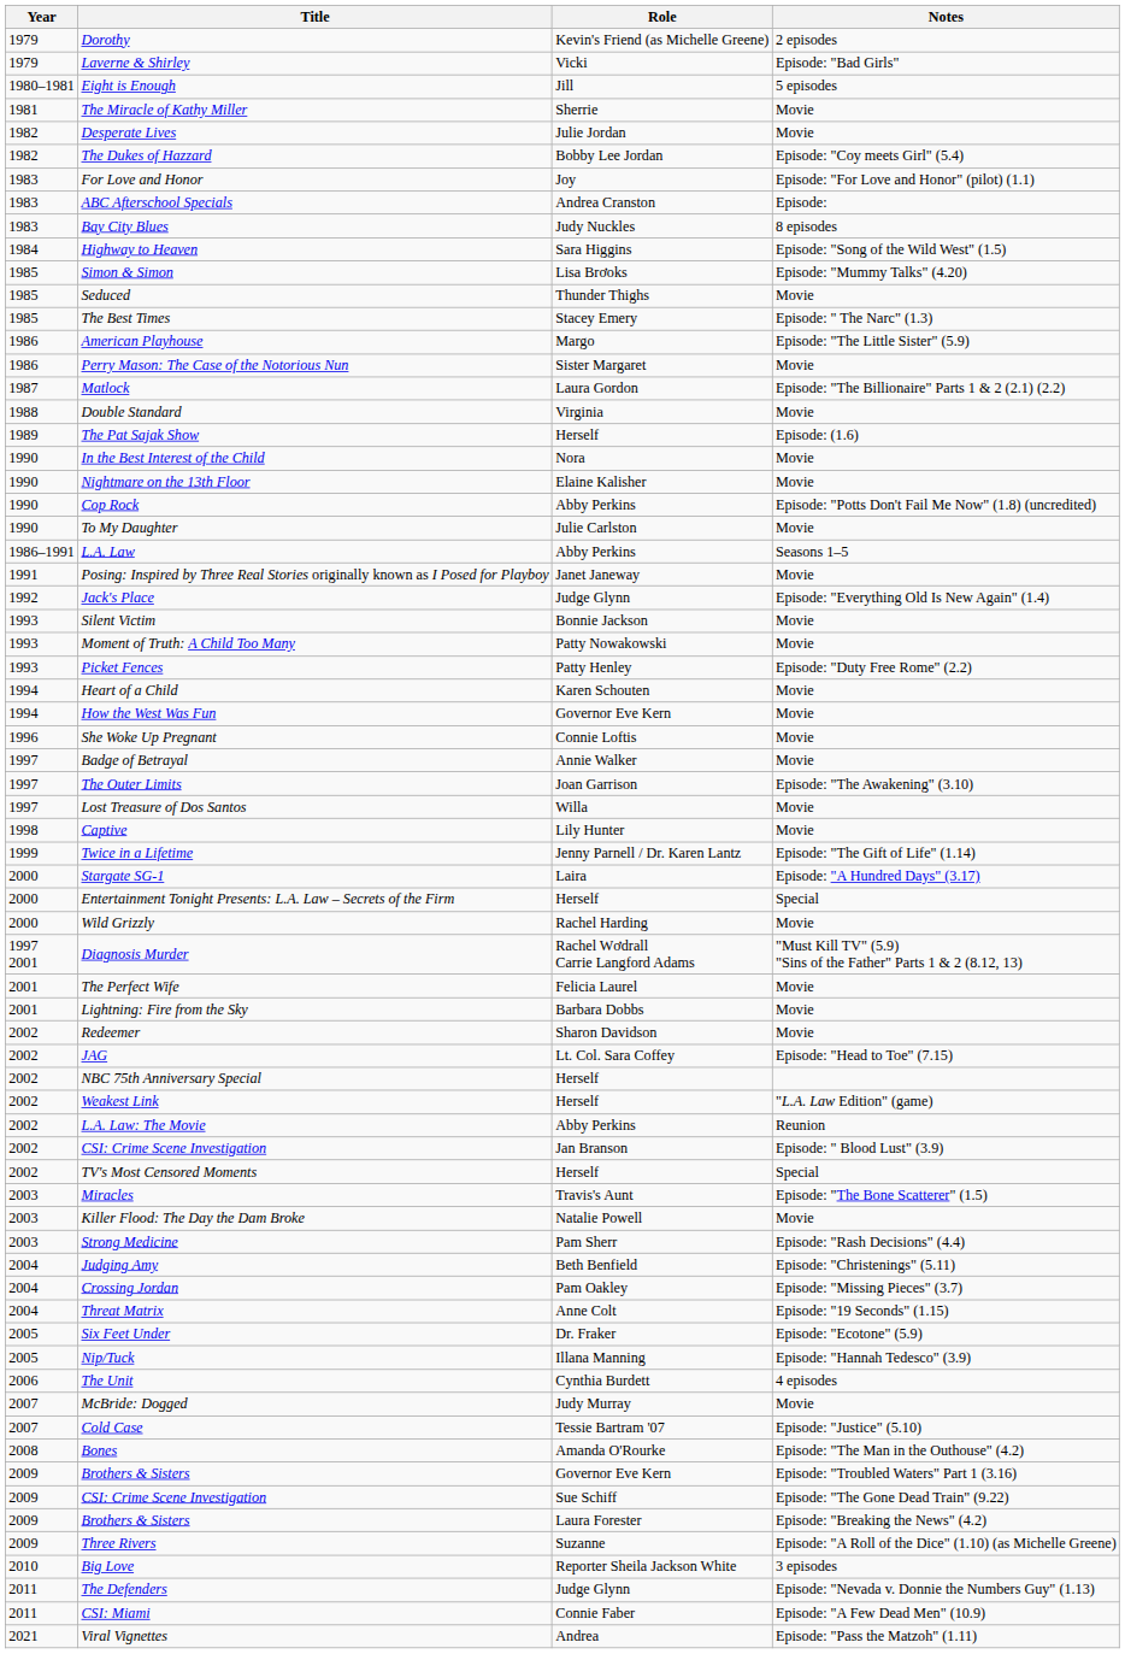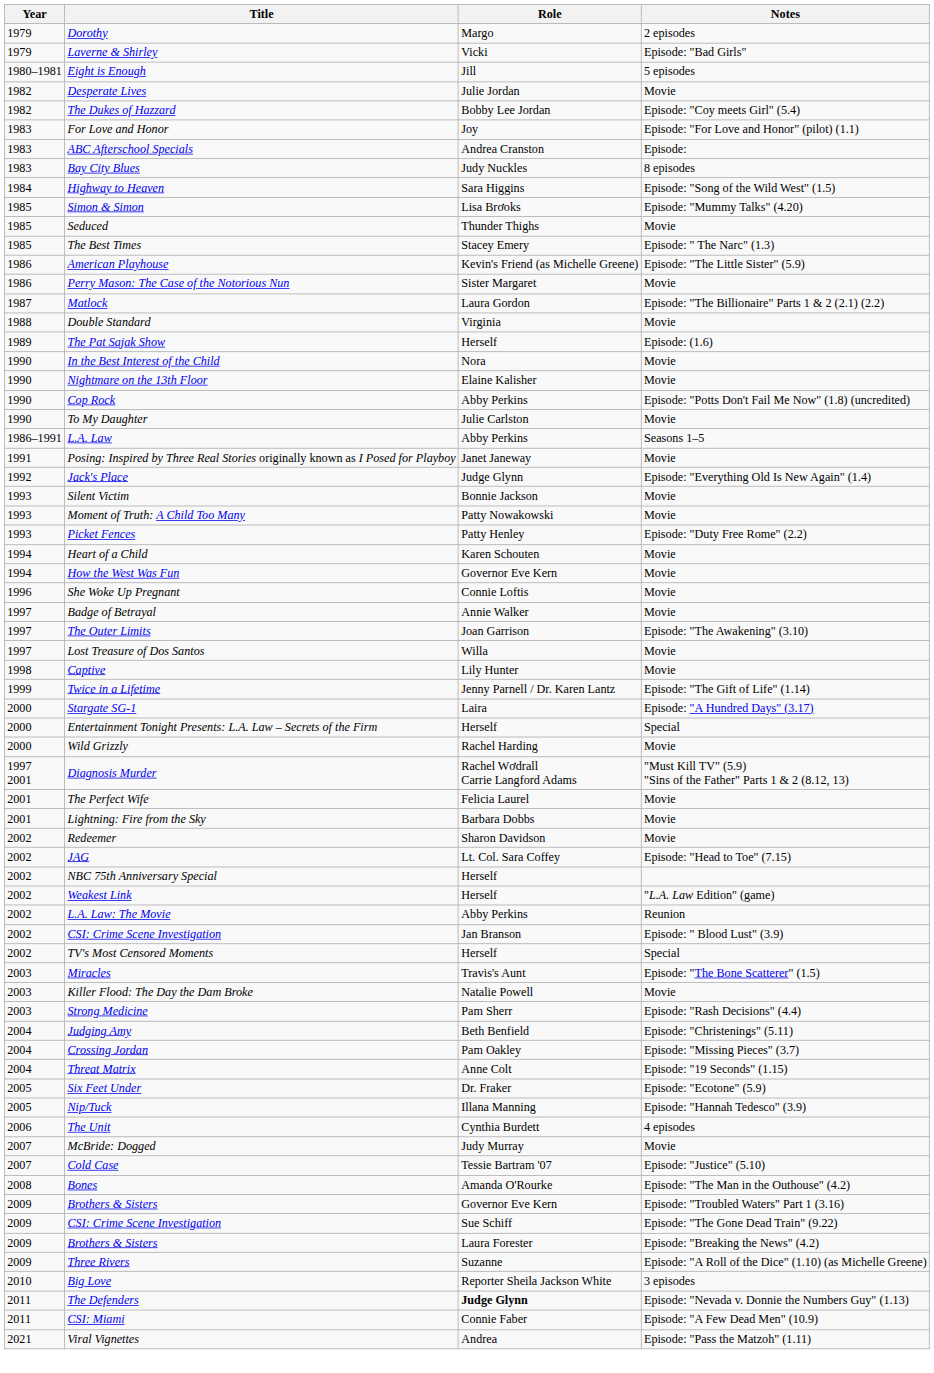Dorothy | Role: Kevin's Friend (as Michelle Greene) -> Margo
- row: 1981 | The Miracle of Kathy Miller | Sherrie | Movie
American Playhouse | Role: Margo -> Kevin's Friend (as Michelle Greene)
The Defenders | Role: normal -> bold
